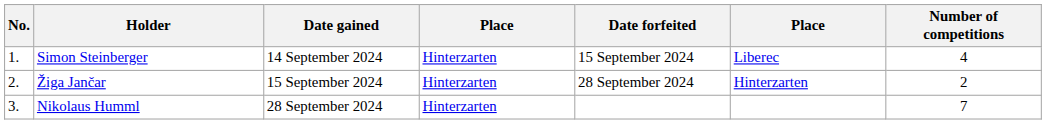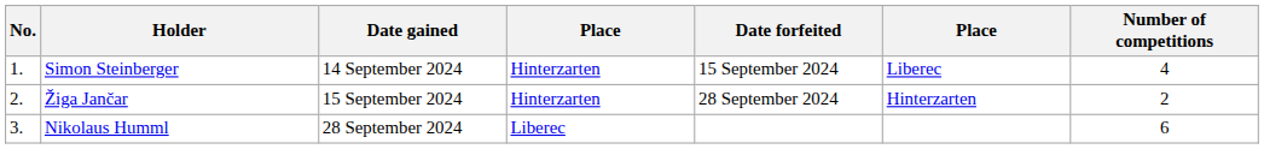Nikolaus Humml | column 4: Hinterzarten -> Liberec
Nikolaus Humml | Number of competitions: 7 -> 6
